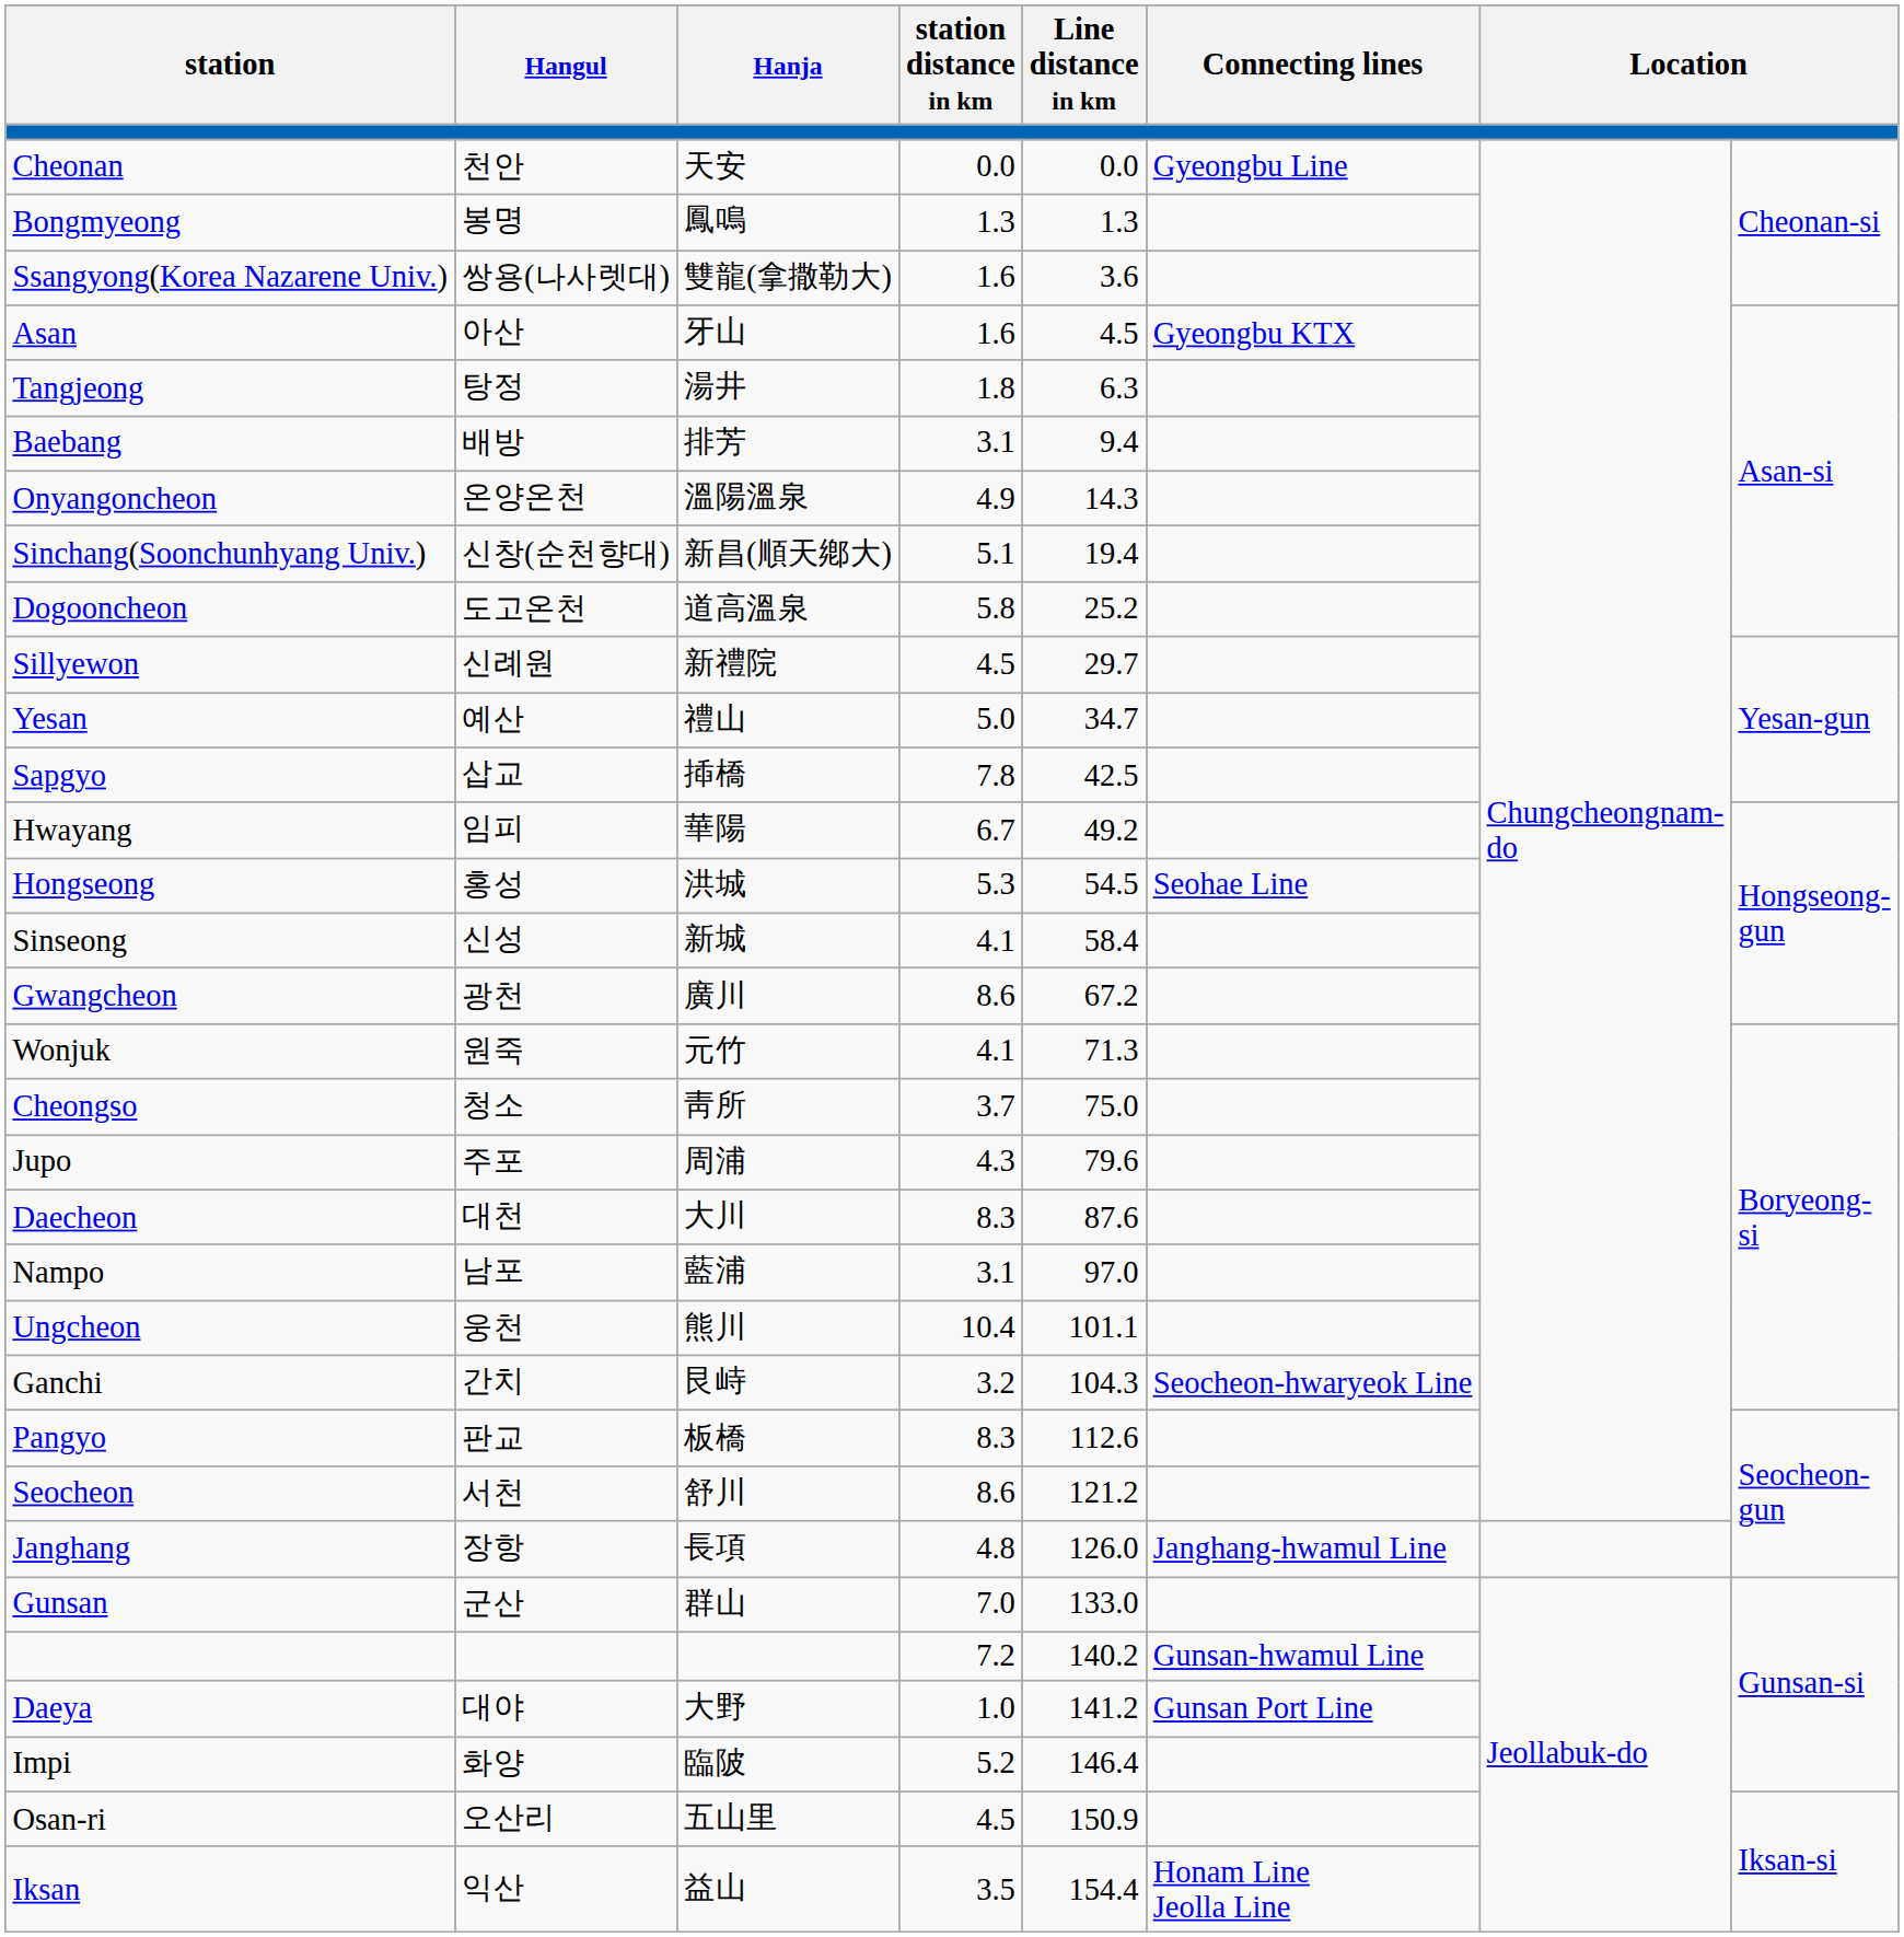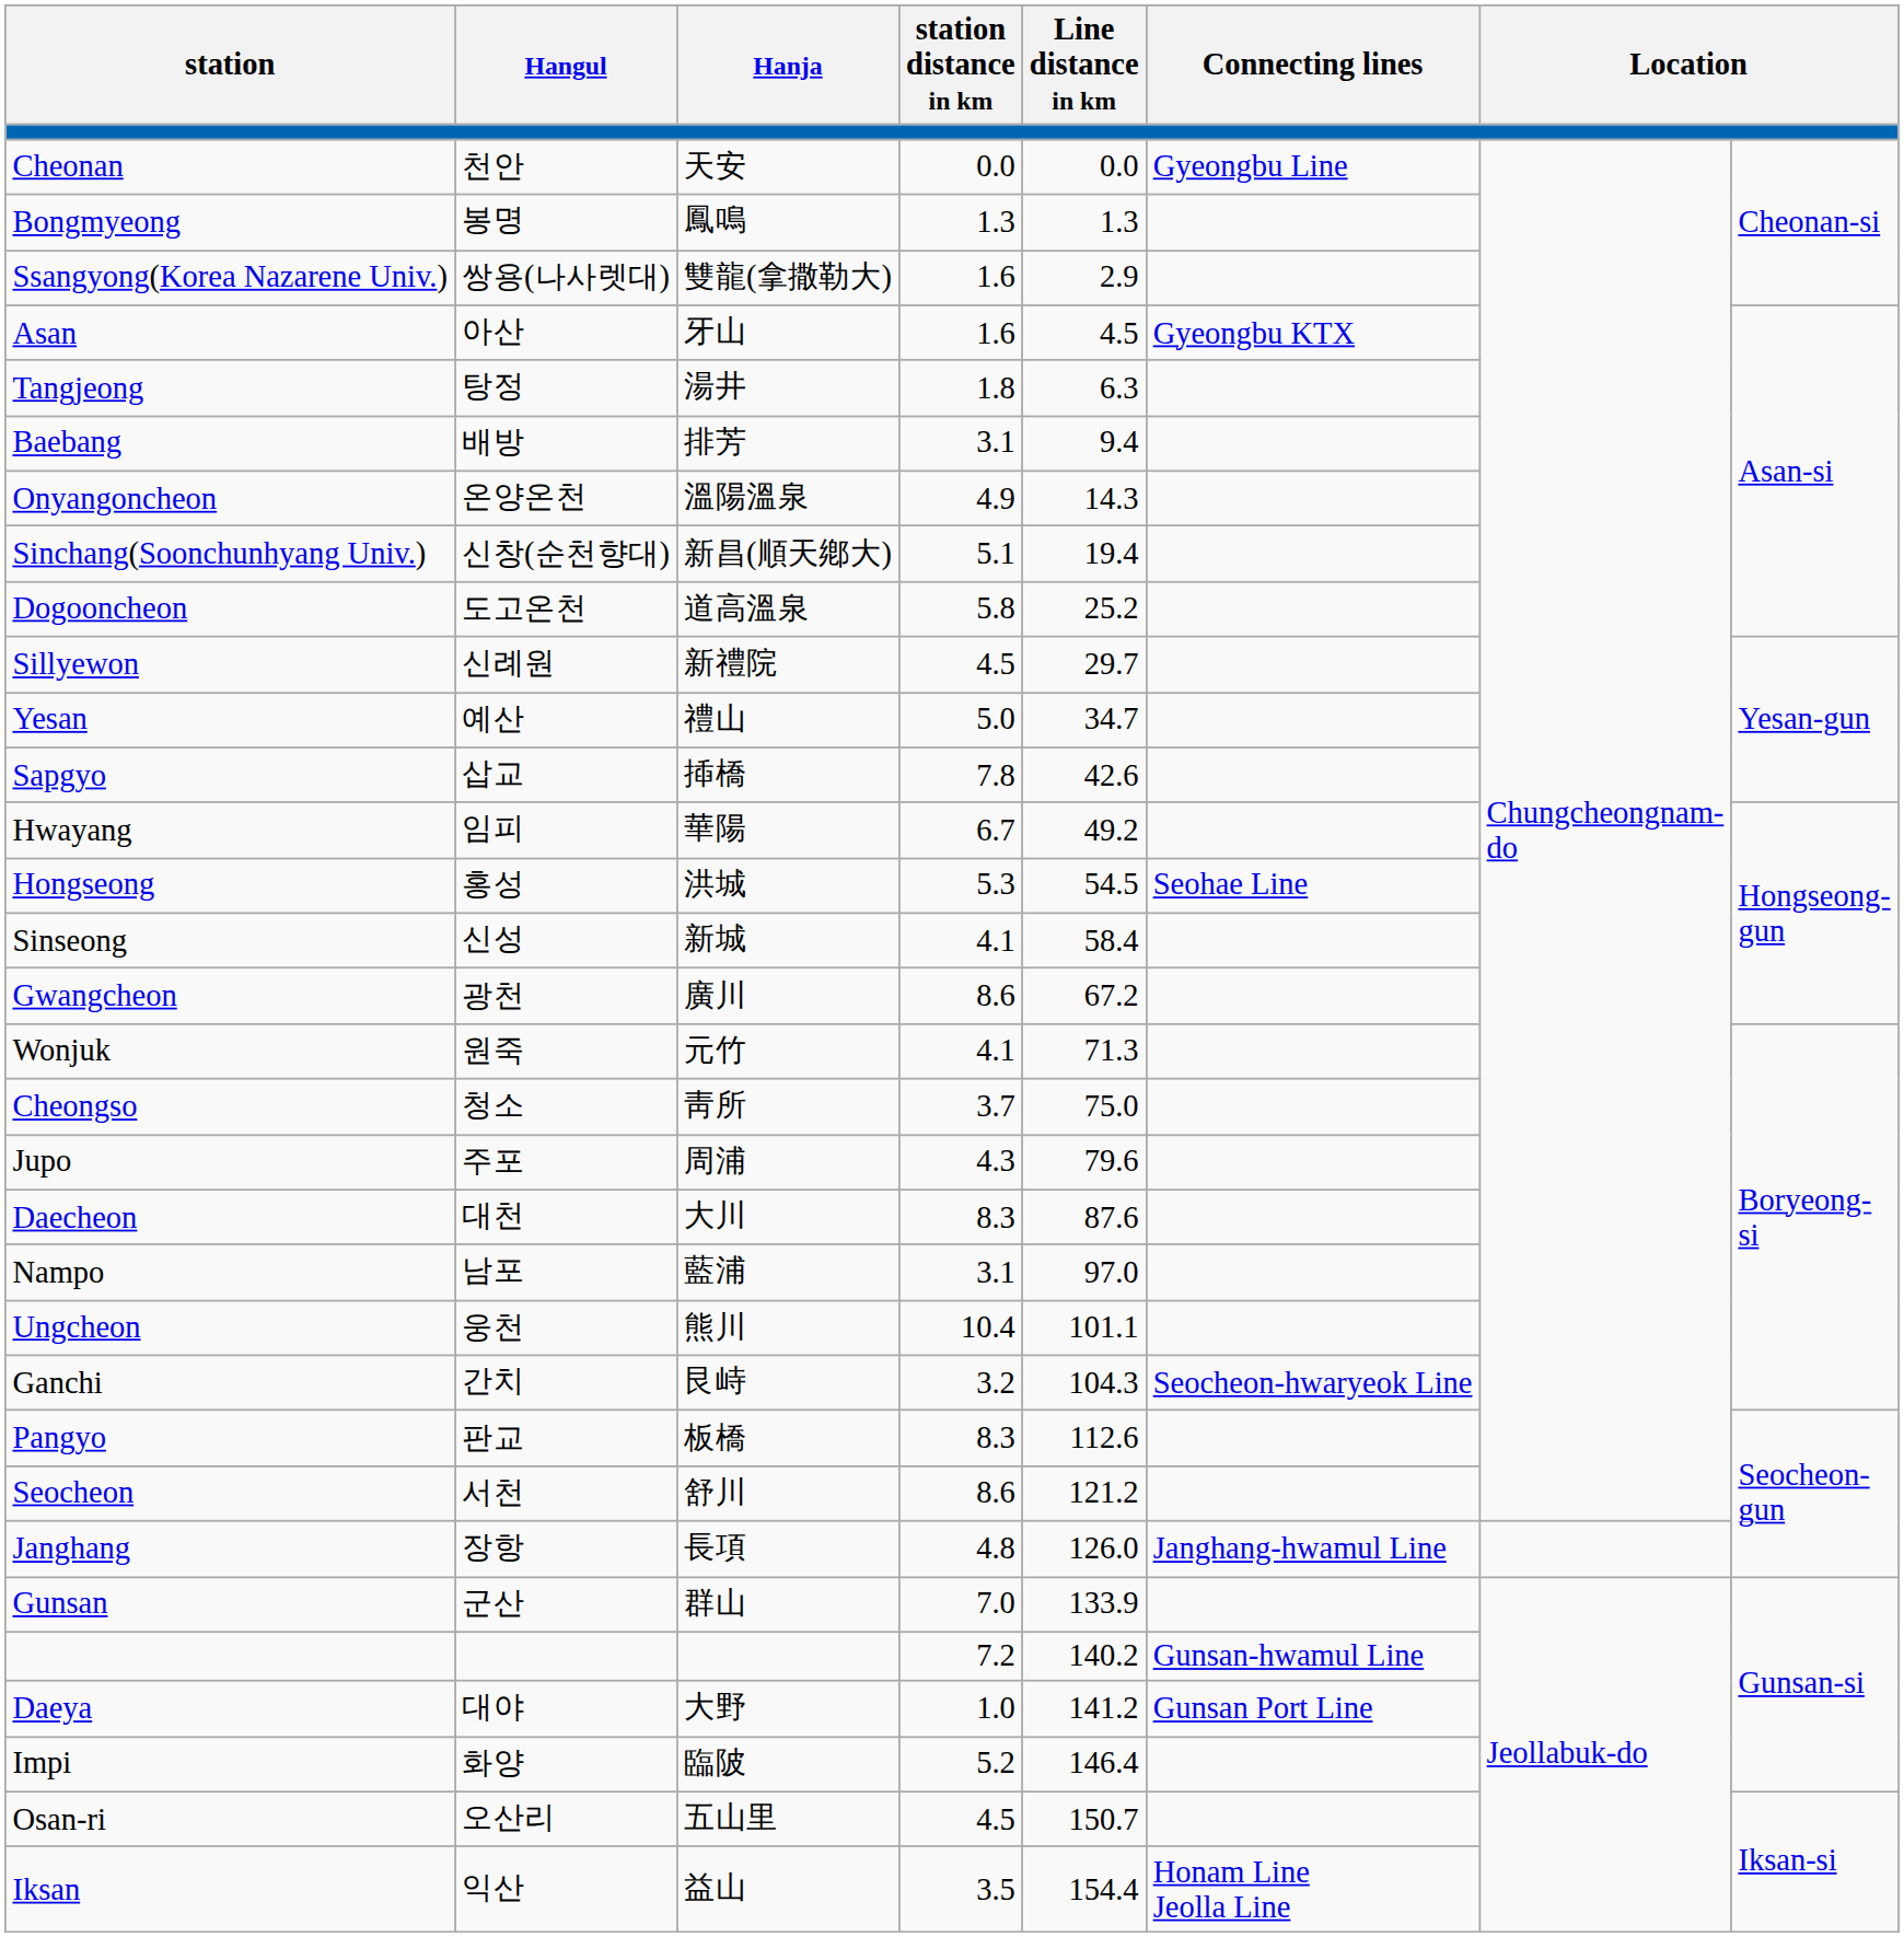Ssangyong(Korea Nazarene Univ.) | Line distance in km: 3.6 -> 2.9
Sapgyo | Line distance in km: 42.5 -> 42.6
Gunsan | Line distance in km: 133.0 -> 133.9
Osan-ri | Line distance in km: 150.9 -> 150.7
